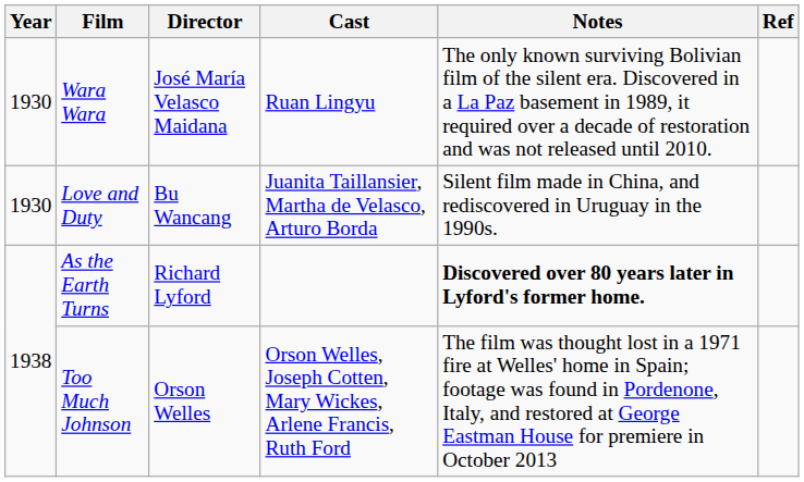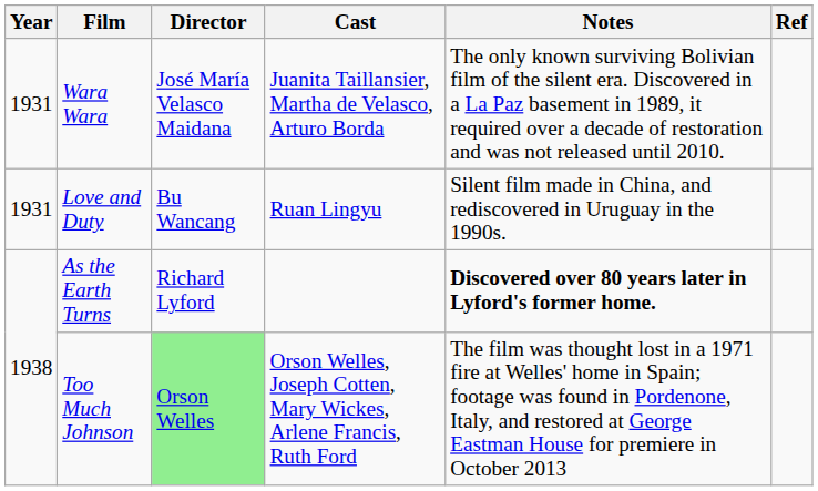Wara Wara | Year: 1930 -> 1931
Wara Wara | Cast: Ruan Lingyu -> Juanita Taillansier, Martha de Velasco, Arturo Borda
Love and Duty | Year: 1930 -> 1931
Love and Duty | Cast: Juanita Taillansier, Martha de Velasco, Arturo Borda -> Ruan Lingyu
Too Much Johnson | Director: no background -> lightgreen background
